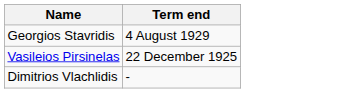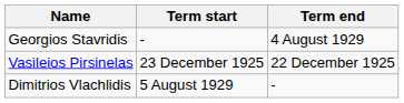+ column: Term start | - | 23 December 1925 | 5 August 1929
